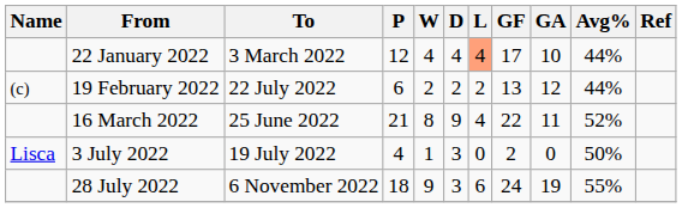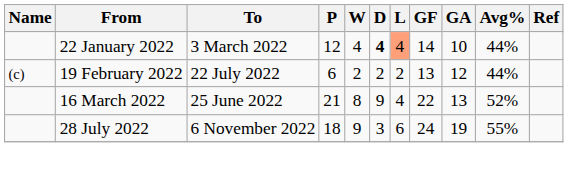22 January 2022 | D: normal -> bold
22 January 2022 | GF: 17 -> 14
16 March 2022 | GA: 11 -> 13
- row: Lisca | 3 July 2022 | 19 July 2022 | 4 | 1 | 3 | 0 | 2 | 0 | 50%
